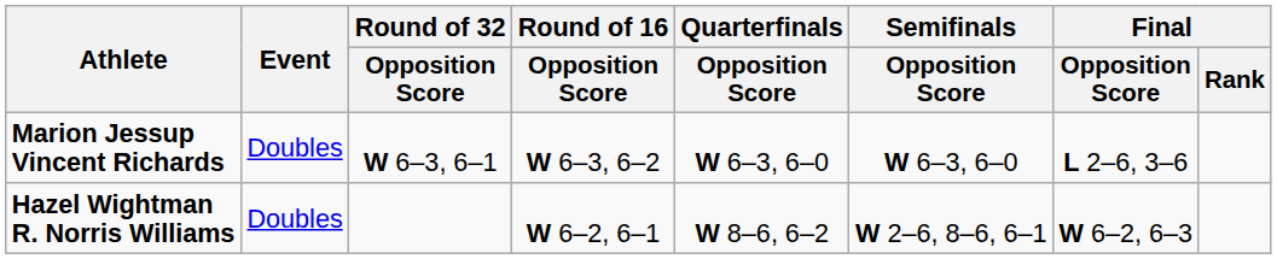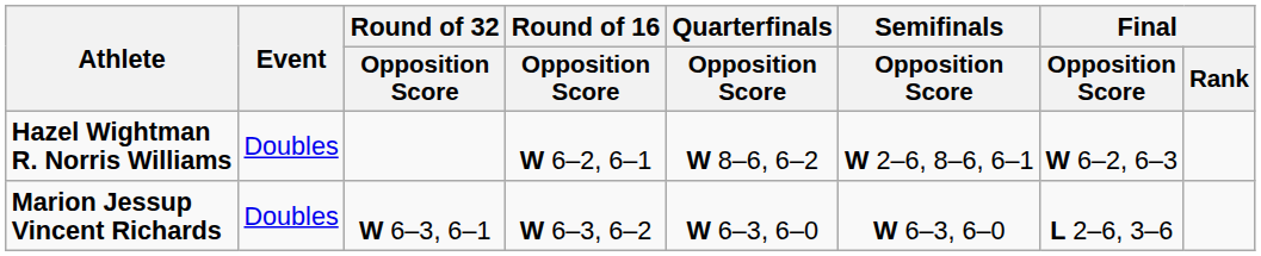rows swapped: Marion Jessup Vincent Richards <-> Hazel Wightman R. Norris Williams
